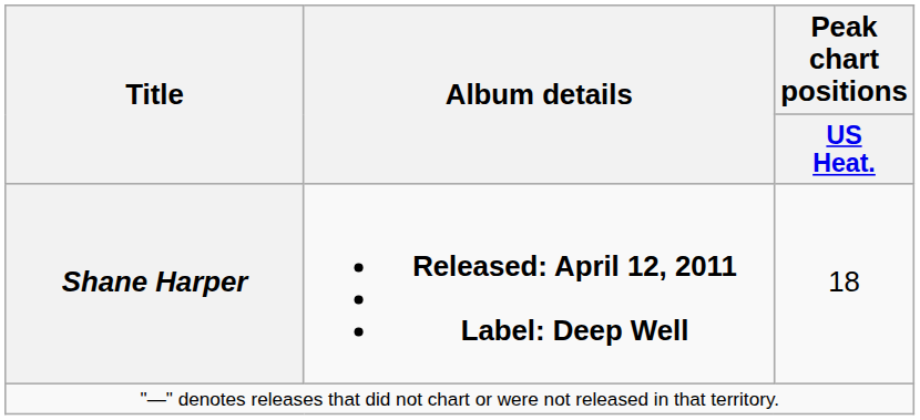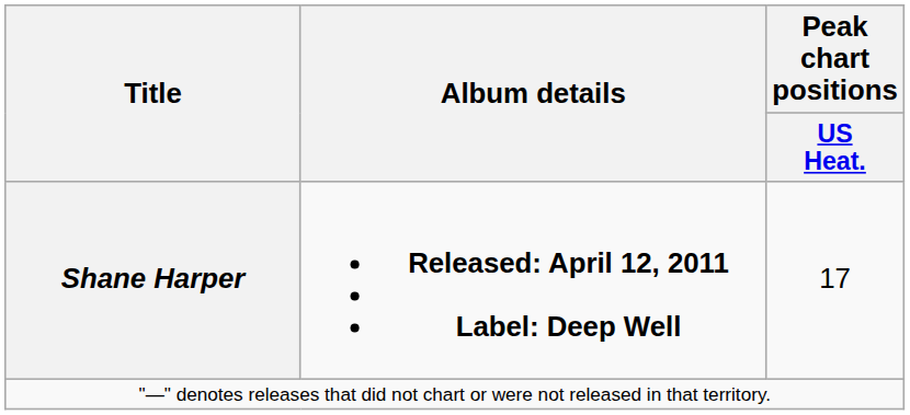Shane Harper | Peak chart positions / US Heat.: 18 -> 17
